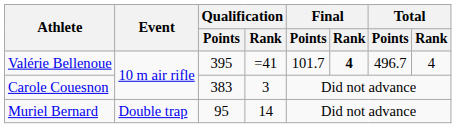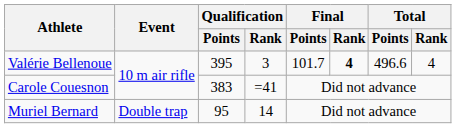Valérie Bellenoue | Qualification / Rank: =41 -> 3
Valérie Bellenoue | Total / Points: 496.7 -> 496.6
Carole Couesnon | Qualification / Rank: 3 -> =41
